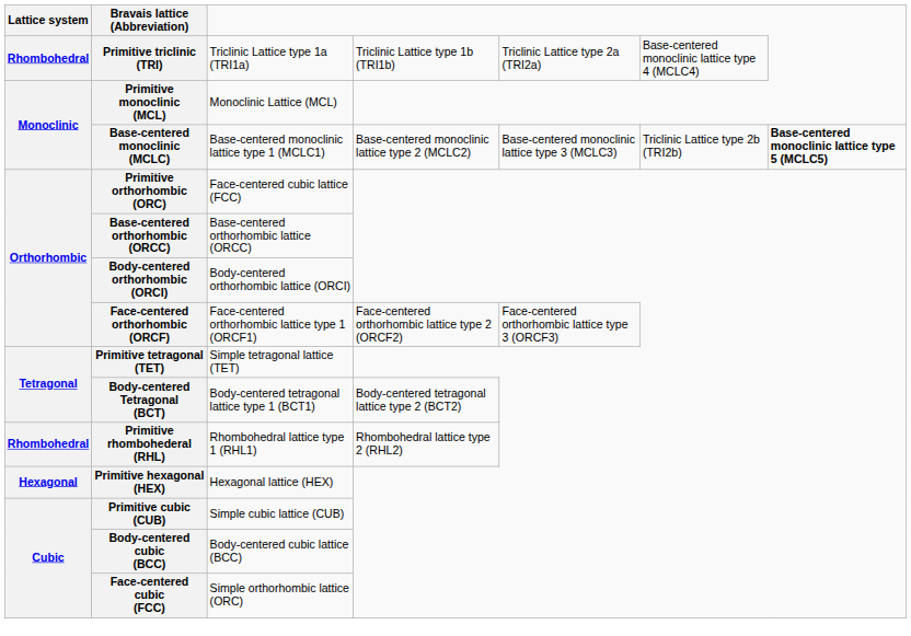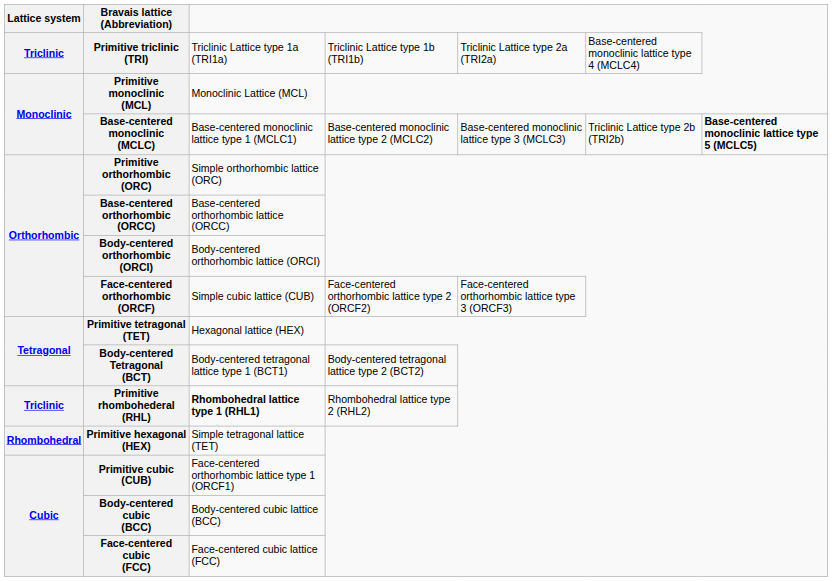Primitive triclinic (TRI) | Lattice system: Rhombohedral -> Triclinic
Primitive orthorhombic (ORC) | column 3: Face-centered cubic lattice (FCC) -> Simple orthorhombic lattice (ORC)
Face-centered orthorhombic (ORCF) | column 3: Face-centered orthorhombic lattice type 1 (ORCF1) -> Simple cubic lattice (CUB)
Primitive tetragonal (TET) | column 3: Simple tetragonal lattice (TET) -> Hexagonal lattice (HEX)
Primitive rhombohederal (RHL) | Lattice system: Rhombohedral -> Triclinic
Primitive rhombohederal (RHL) | column 3: normal -> bold
Primitive hexagonal (HEX) | Lattice system: Hexagonal -> Rhombohedral
Primitive hexagonal (HEX) | column 3: Hexagonal lattice (HEX) -> Simple tetragonal lattice (TET)
Primitive cubic (CUB) | column 3: Simple cubic lattice (CUB) -> Face-centered orthorhombic lattice type 1 (ORCF1)
Face-centered cubic (FCC) | column 3: Simple orthorhombic lattice (ORC) -> Face-centered cubic lattice (FCC)
